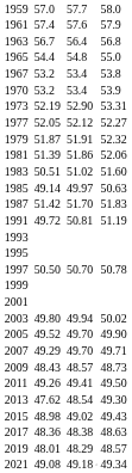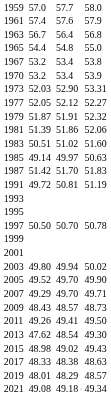1973 | column 3: 52.19 -> 52.03
2017 | column 3: 48.36 -> 48.33
